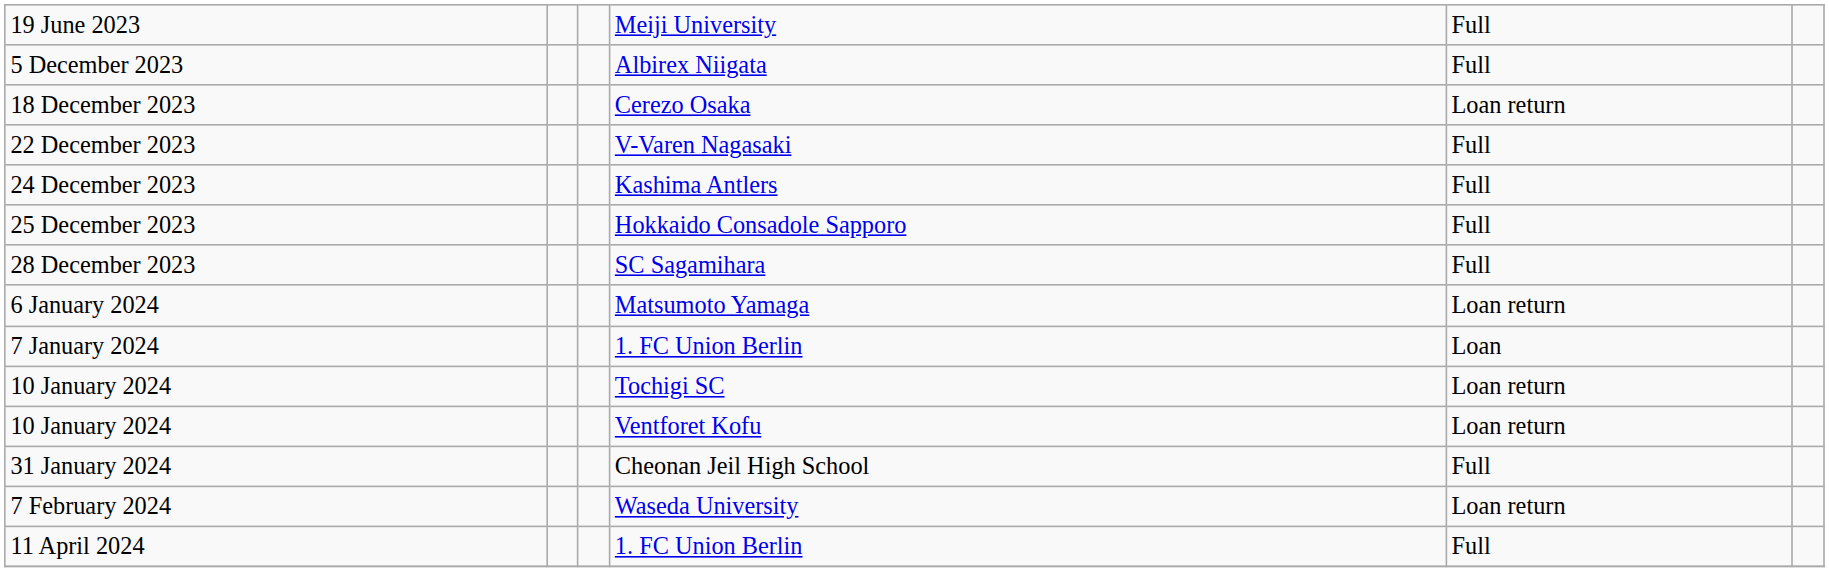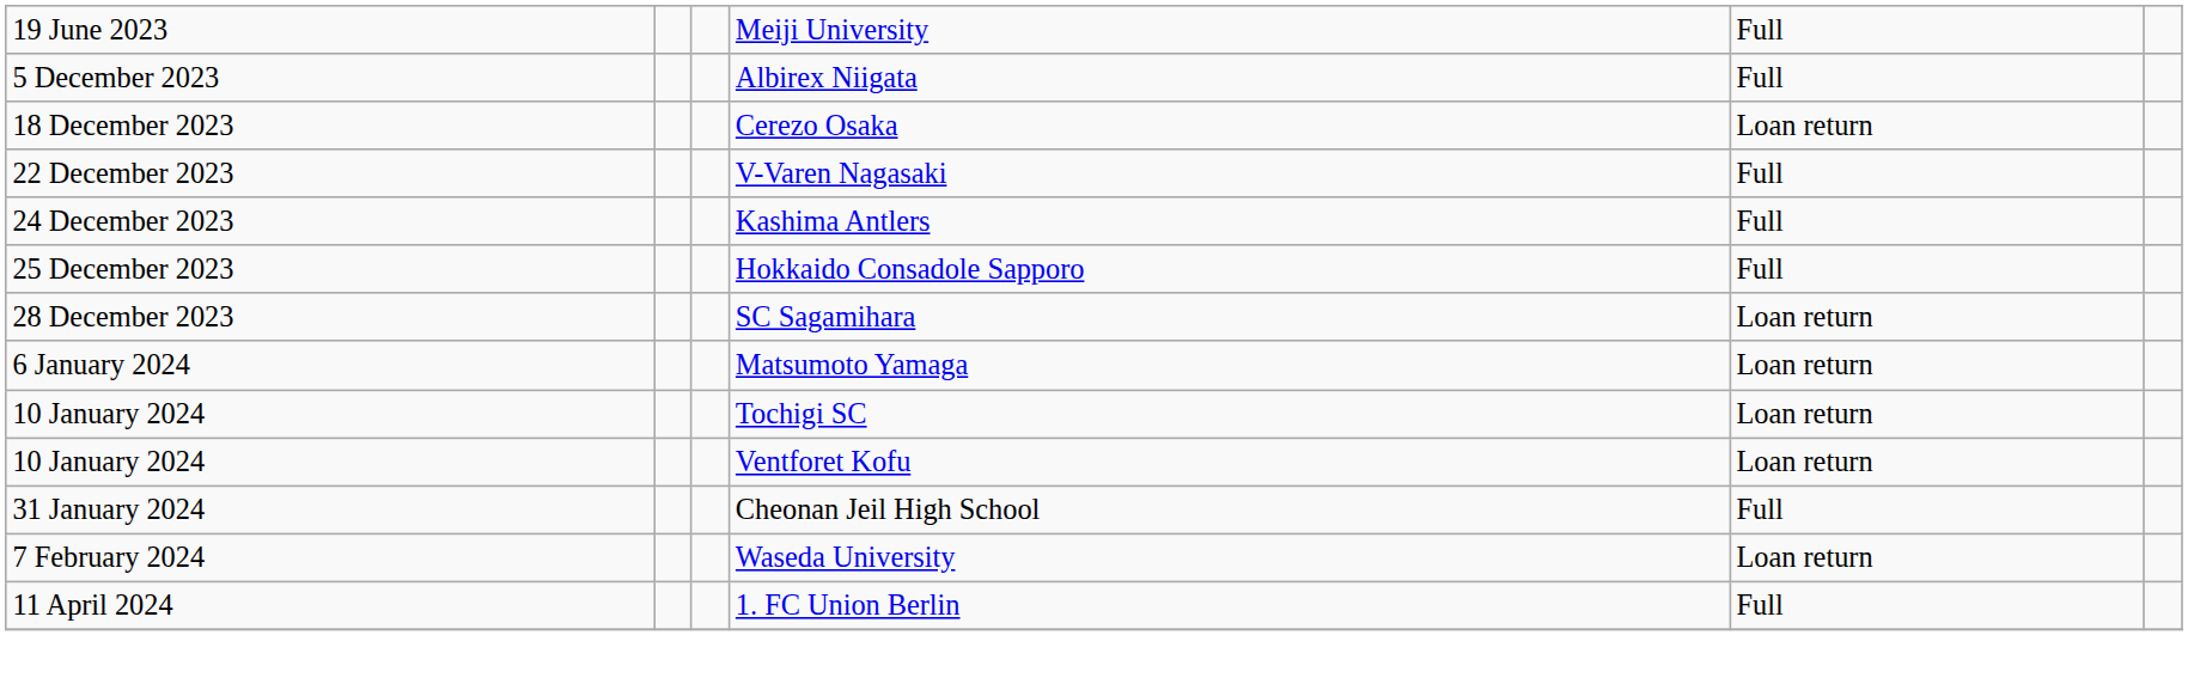28 December 2023 | column 5: Full -> Loan return
- row: 7 January 2024 | 1. FC Union Berlin | Loan
